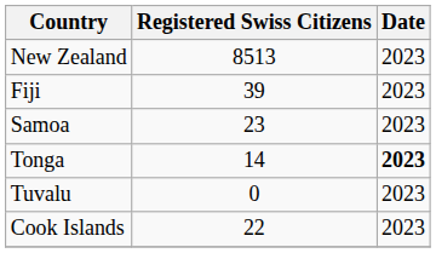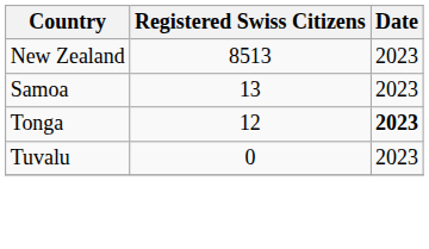- row: Fiji | 39 | 2023
Samoa | Registered Swiss Citizens: 23 -> 13
Tonga | Registered Swiss Citizens: 14 -> 12
- row: Cook Islands | 22 | 2023
